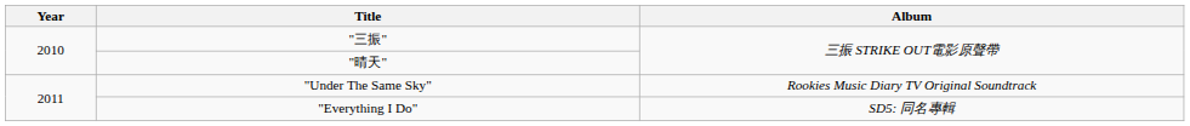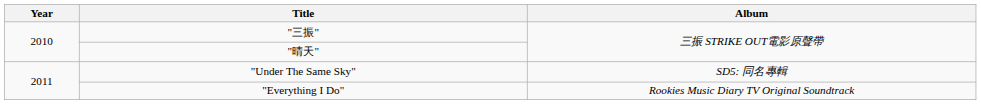"Under The Same Sky" | Album: Rookies Music Diary TV Original Soundtrack -> SD5: 同名專輯
"Everything I Do" | Album: SD5: 同名專輯 -> Rookies Music Diary TV Original Soundtrack
